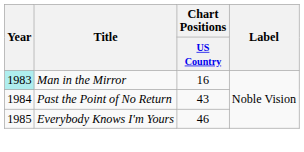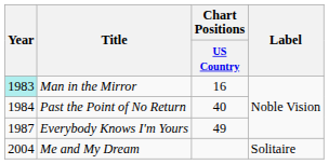Past the Point of No Return | Chart Positions / US Country: 43 -> 40
Everybody Knows I'm Yours | Year: 1985 -> 1987
Everybody Knows I'm Yours | Chart Positions / US Country: 46 -> 49
+ row: 2004 | Me and My Dream | Solitaire
